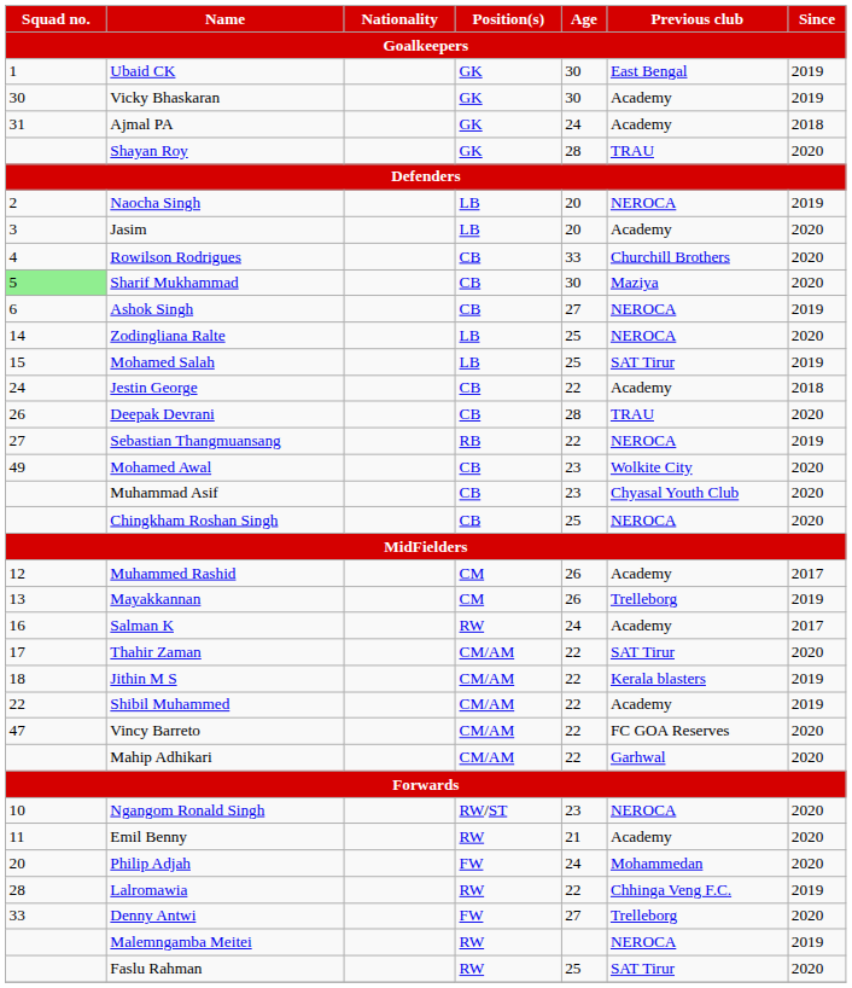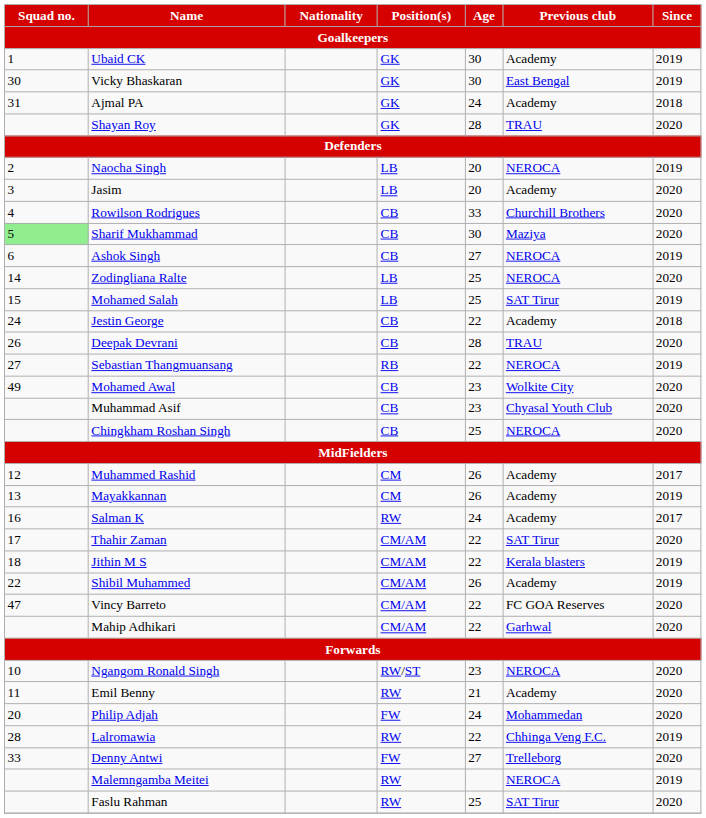Ubaid CK | Previous club: East Bengal -> Academy
Vicky Bhaskaran | Previous club: Academy -> East Bengal
Mayakkannan | Previous club: Trelleborg -> Academy
Shibil Muhammed | Age: 22 -> 26
